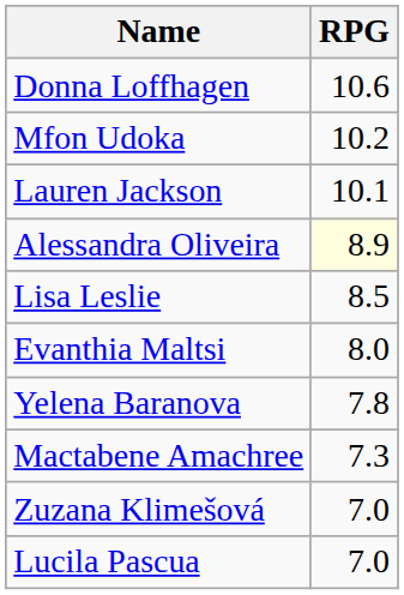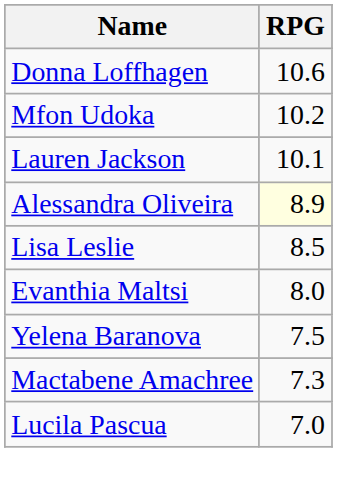Yelena Baranova | RPG: 7.8 -> 7.5
- row: Zuzana Klimešová | 7.0
